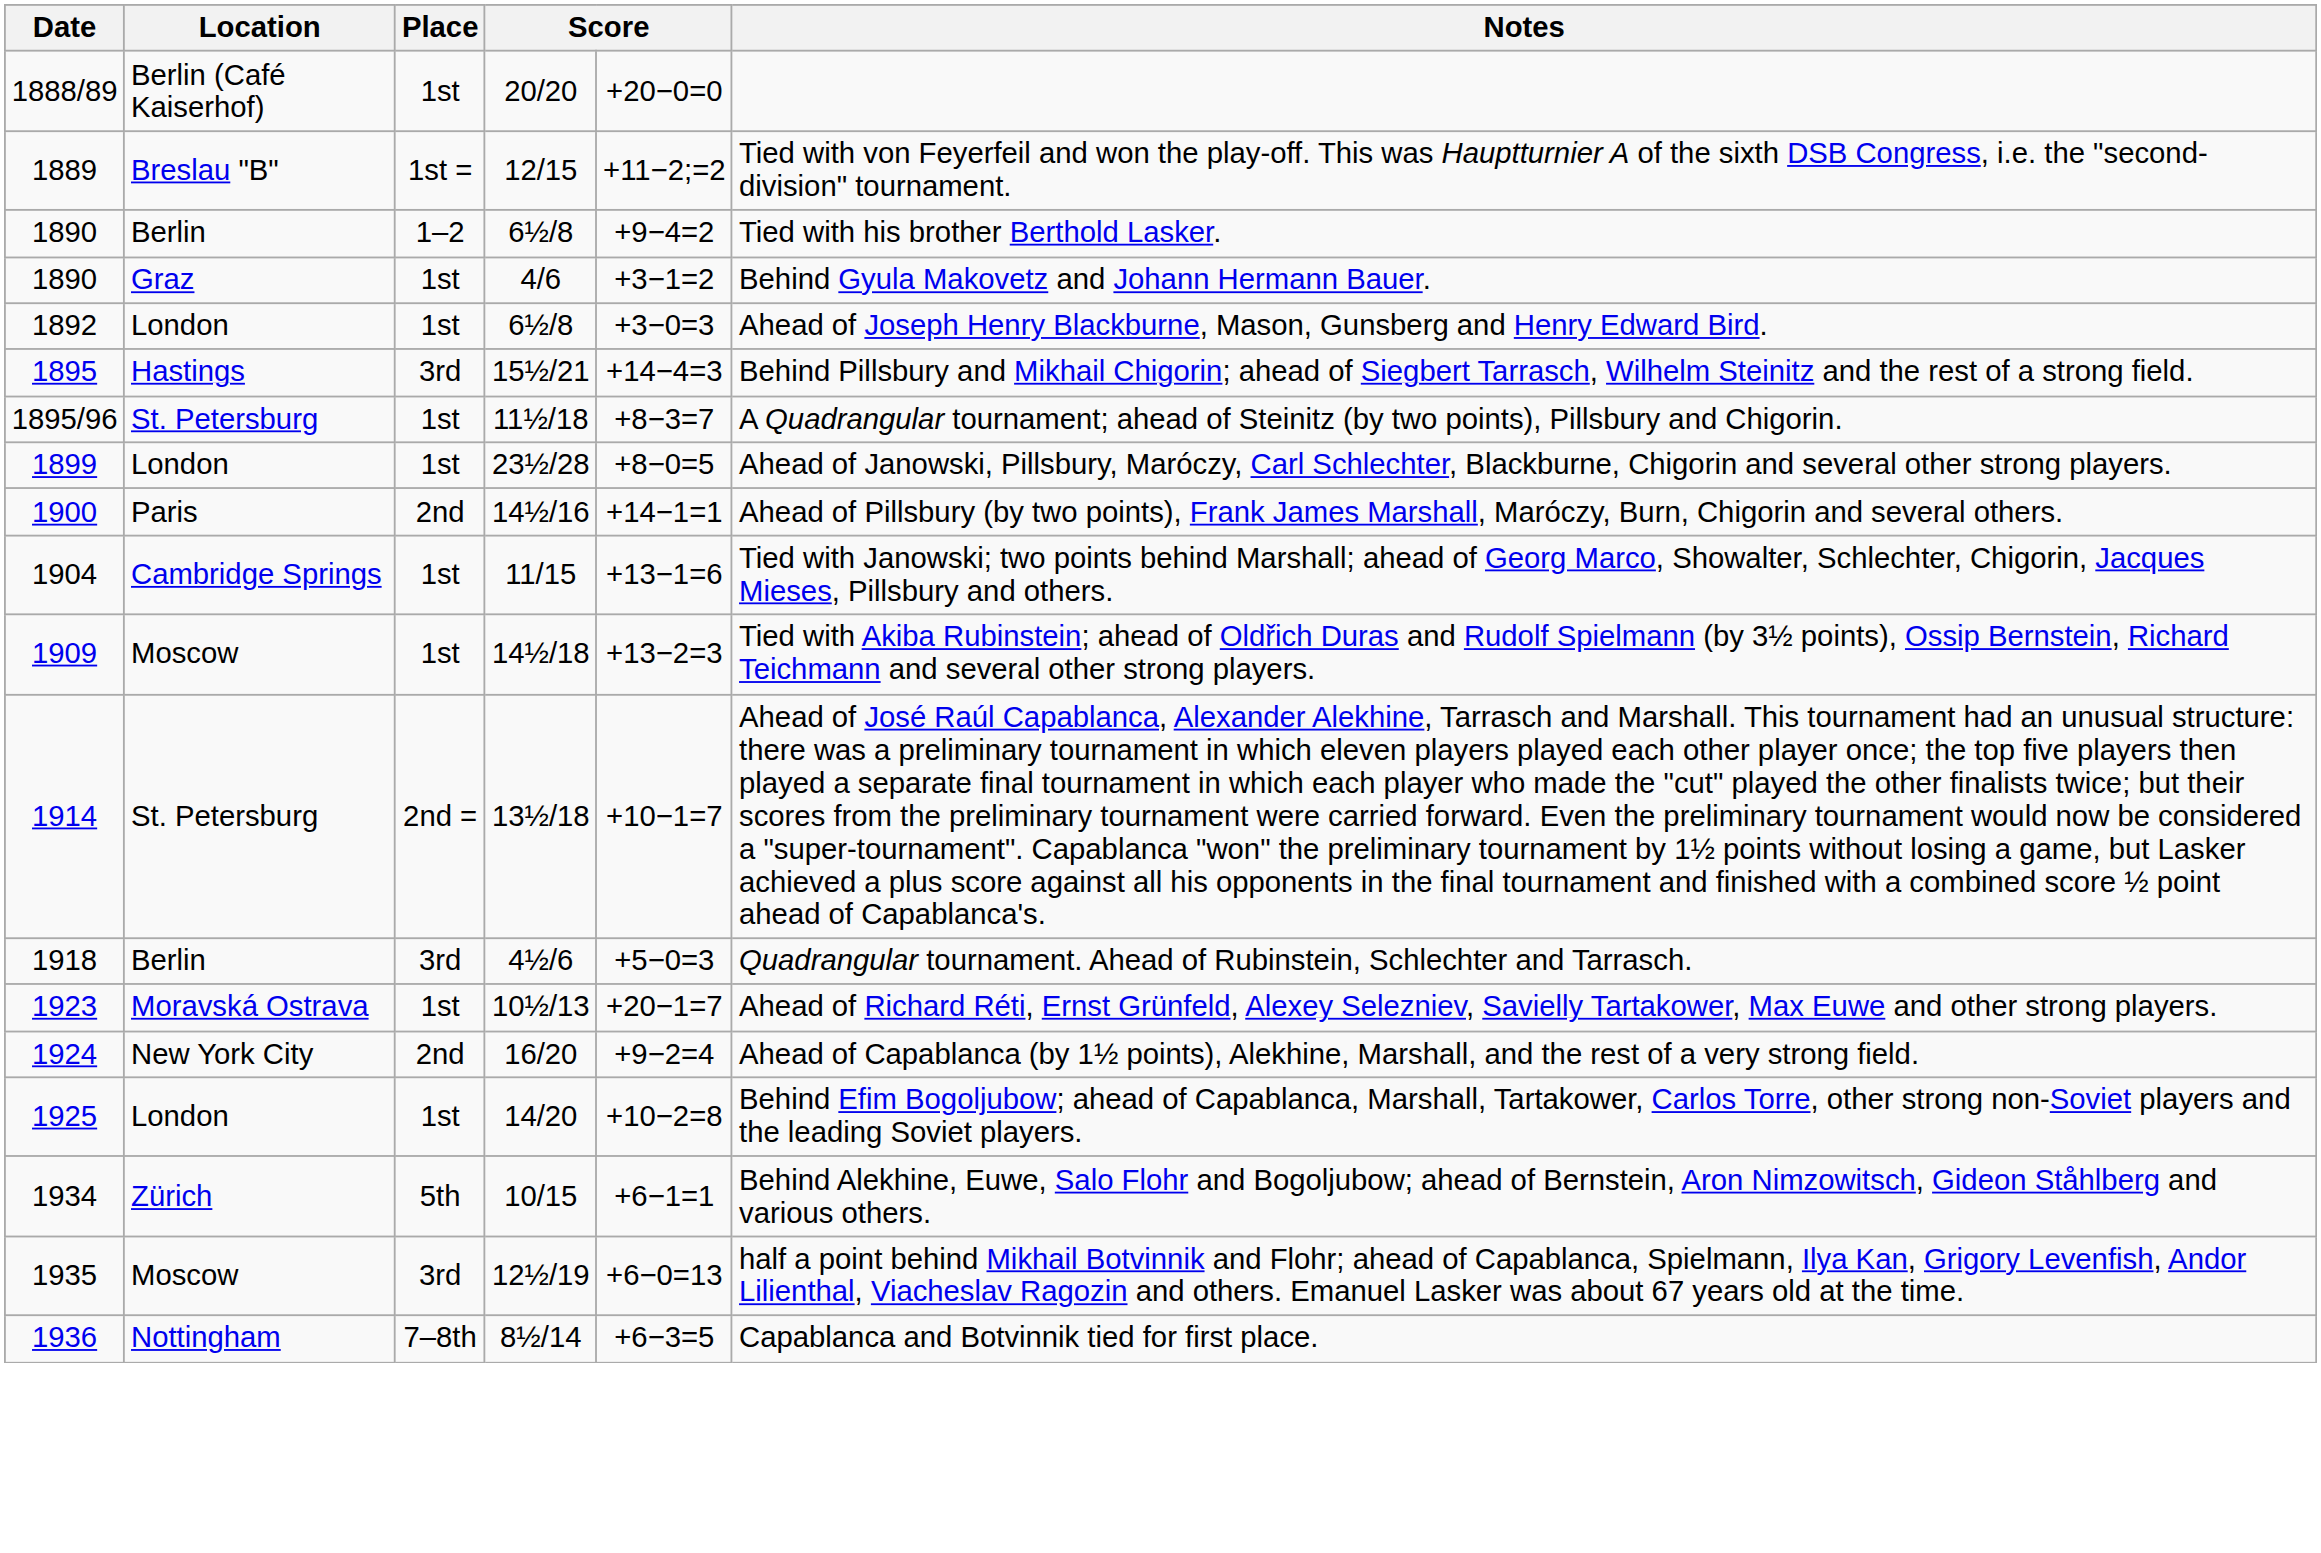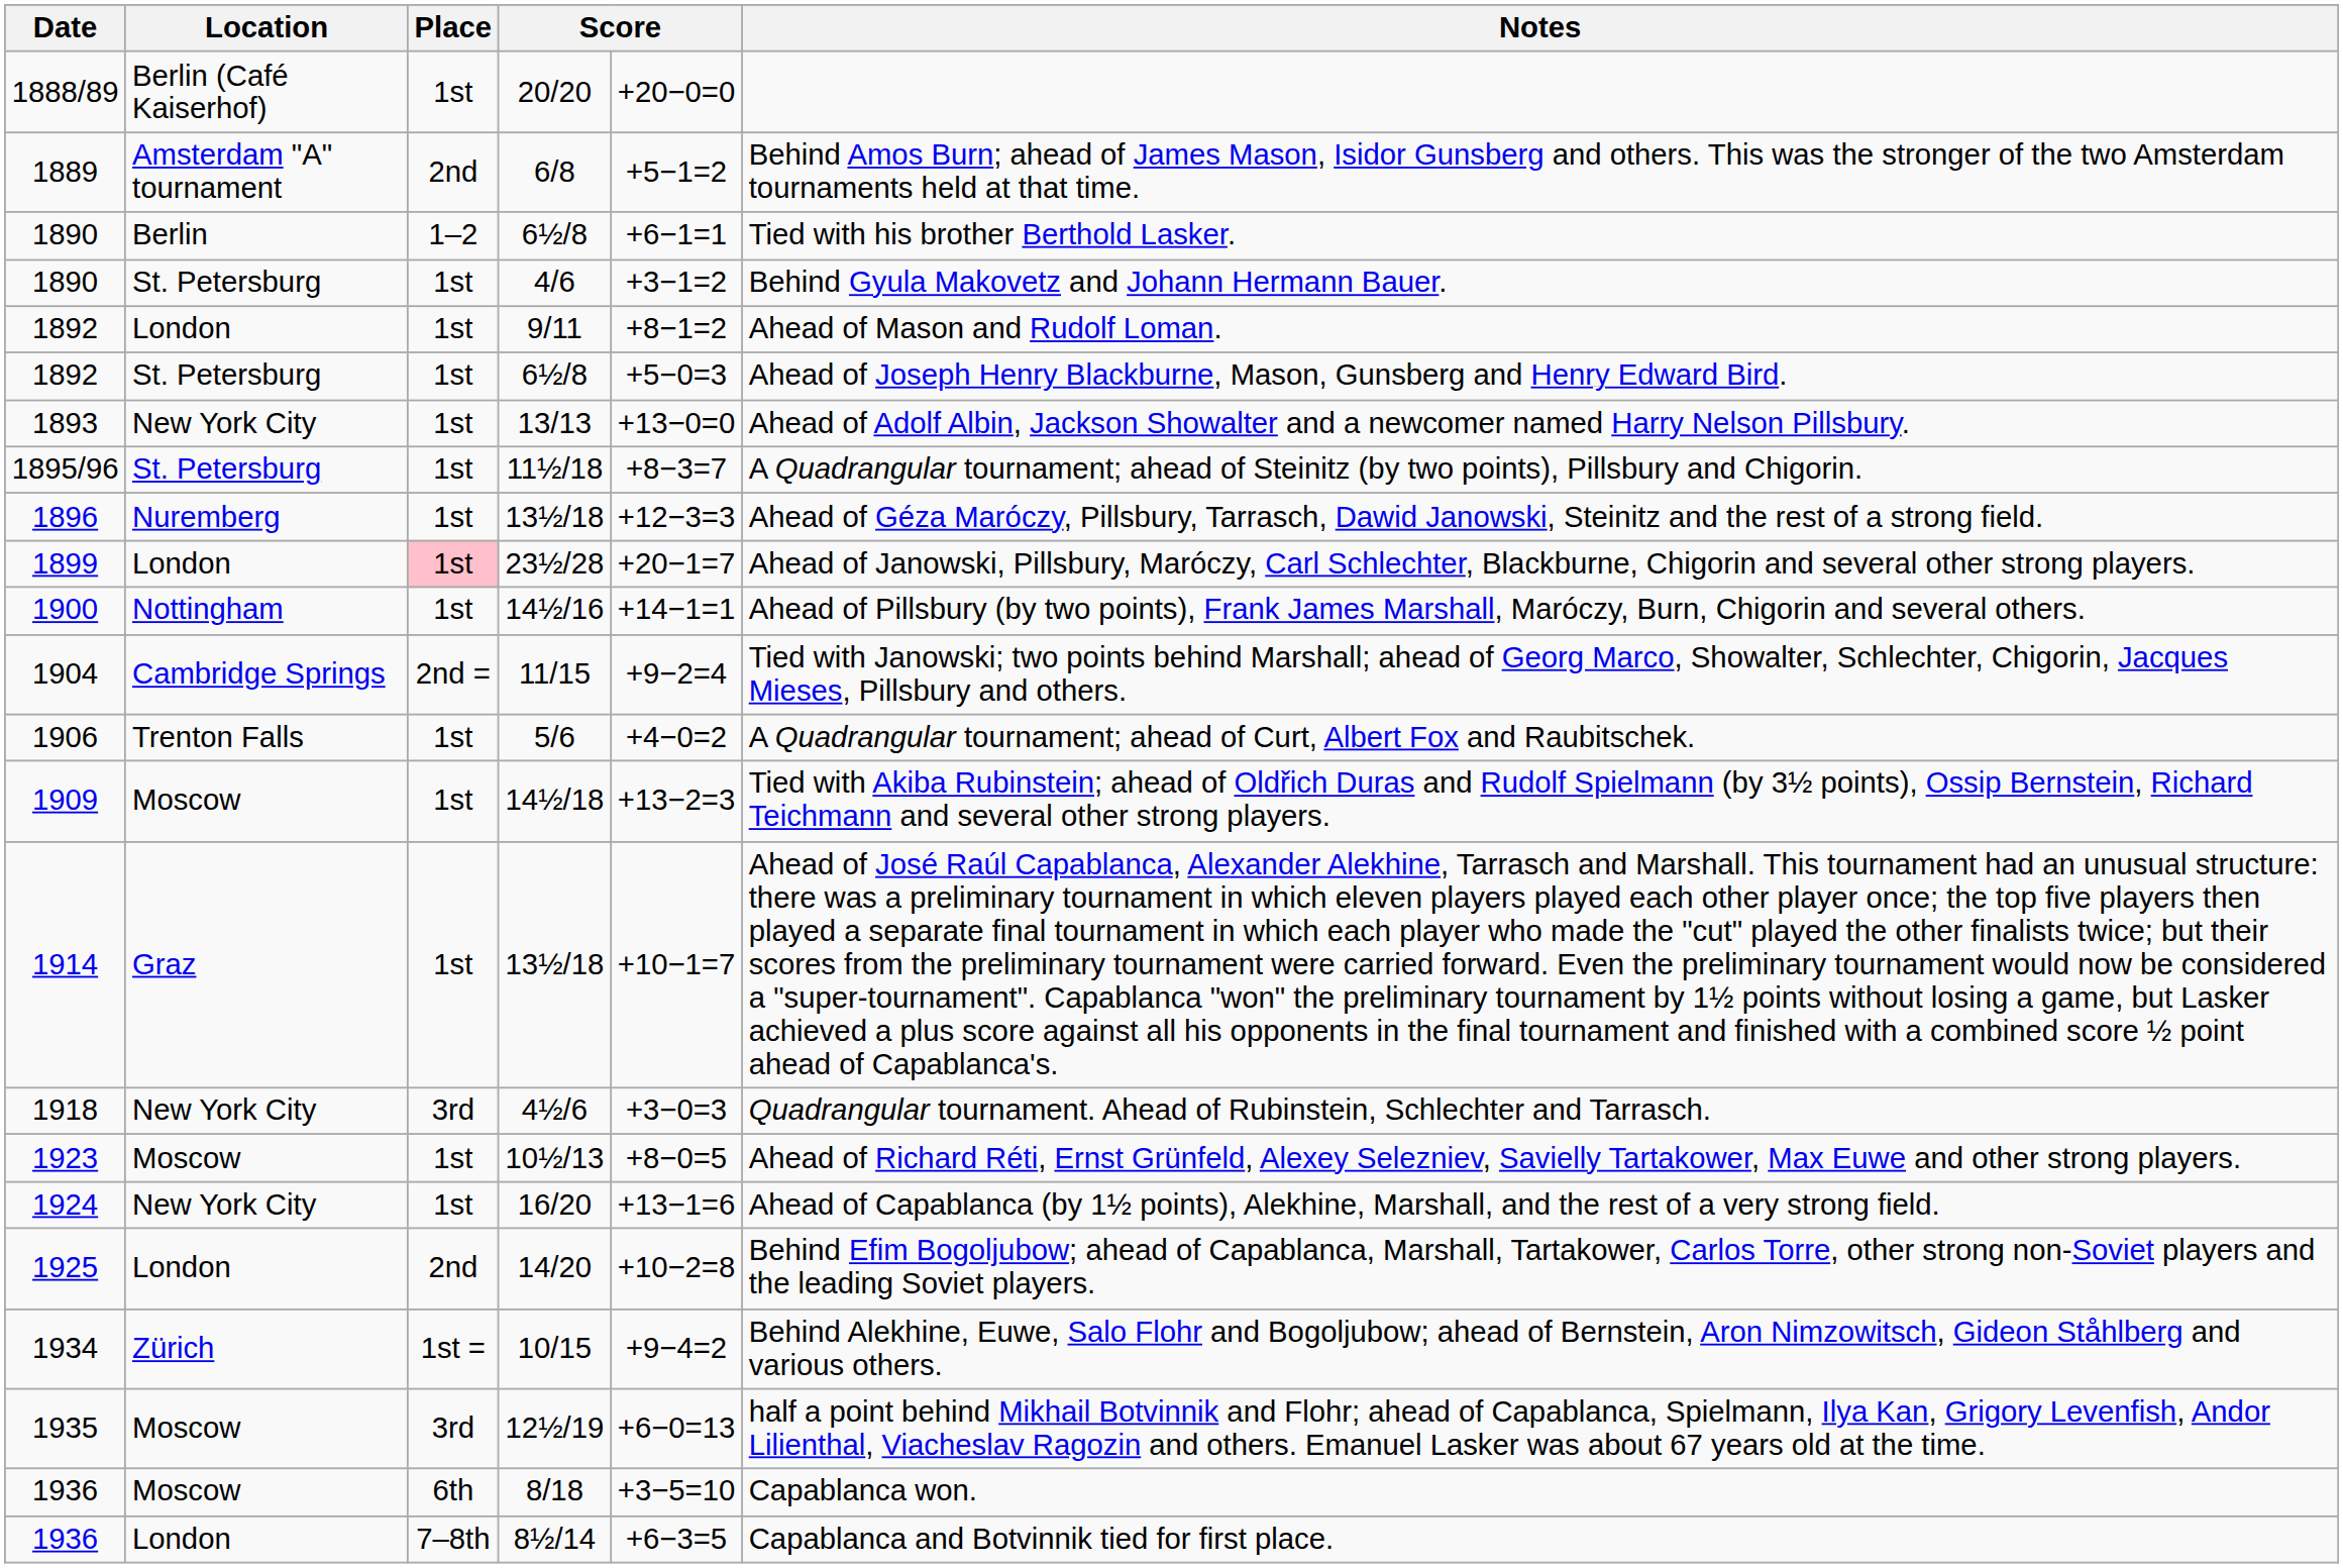- row: 1889 | Breslau "B" | 1st = | 12/15 | +11−2;=2 | Tied with von Feyerfeil and won the play-off. This was Hauptturnier A of the sixth DSB Congress, i.e. the "second-division" tournament.
+ row: 1889 | Amsterdam "A" tournament | 2nd | 6/8 | +5−1=2 | Behind Amos Burn; ahead of James Mason, Isidor Gunsberg and others. This was the stronger of the two Amsterdam tournaments held at that time.
1890 / 6½/8 | column 5: +9−4=2 -> +6−1=1
4/6 | Location: Graz -> St. Petersburg
+ row: 1892 | London | 1st | 9/11 | +8−1=2 | Ahead of Mason and Rudolf Loman.
1892 / 6½/8 | Location: London -> St. Petersburg
1892 / 6½/8 | column 5: +3−0=3 -> +5−0=3
+ row: 1893 | New York City | 1st | 13/13 | +13−0=0 | Ahead of Adolf Albin, Jackson Showalter and a newcomer named Harry Nelson Pillsbury.
- row: 1895 | Hastings | 3rd | 15½/21 | +14−4=3 | Behind Pillsbury and Mikhail Chigorin; ahead of Siegbert Tarrasch, Wilhelm Steinitz and the rest of a strong field.
+ row: 1896 | Nuremberg | 1st | 13½/18 | +12−3=3 | Ahead of Géza Maróczy, Pillsbury, Tarrasch, Dawid Janowski, Steinitz and the rest of a strong field.
23½/28 | Place: no background -> pink background
23½/28 | column 5: +8−0=5 -> +20−1=7
14½/16 | Location: Paris -> Nottingham
14½/16 | Place: 2nd -> 1st
11/15 | Place: 1st -> 2nd =
11/15 | column 5: +13−1=6 -> +9−2=4
+ row: 1906 | Trenton Falls | 1st | 5/6 | +4−0=2 | A Quadrangular tournament; ahead of Curt, Albert Fox and Raubitschek.
1914 / 13½/18 | Location: St. Petersburg -> Graz
1914 / 13½/18 | Place: 2nd = -> 1st
4½/6 | Location: Berlin -> New York City
4½/6 | column 5: +5−0=3 -> +3−0=3
10½/13 | Location: Moravská Ostrava -> Moscow
10½/13 | column 5: +20−1=7 -> +8−0=5
16/20 | Place: 2nd -> 1st
16/20 | column 5: +9−2=4 -> +13−1=6
14/20 | Place: 1st -> 2nd
10/15 | Place: 5th -> 1st =
10/15 | column 5: +6−1=1 -> +9−4=2
+ row: 1936 | Moscow | 6th | 8/18 | +3−5=10 | Capablanca won.
8½/14 | Location: Nottingham -> London
